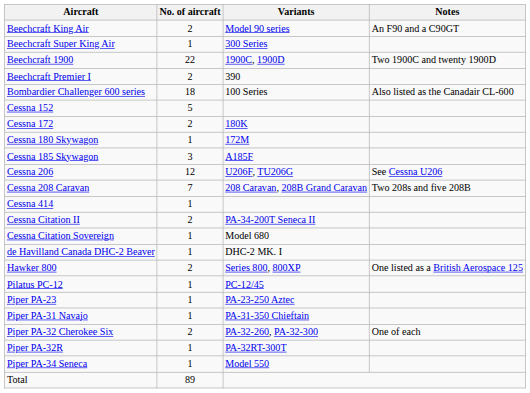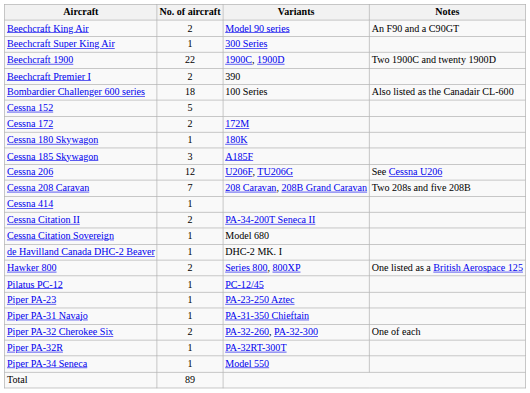Cessna 172 | Variants: 180K -> 172M
Cessna 180 Skywagon | Variants: 172M -> 180K
